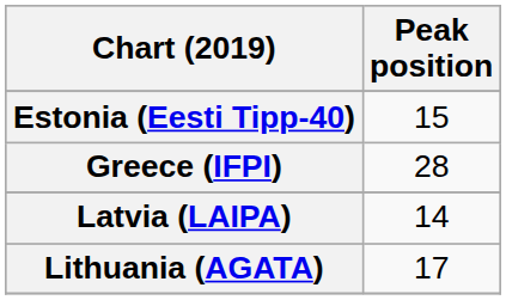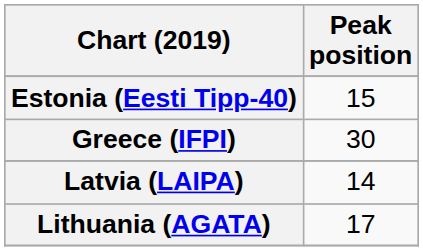Greece (IFPI) | Peak position: 28 -> 30
